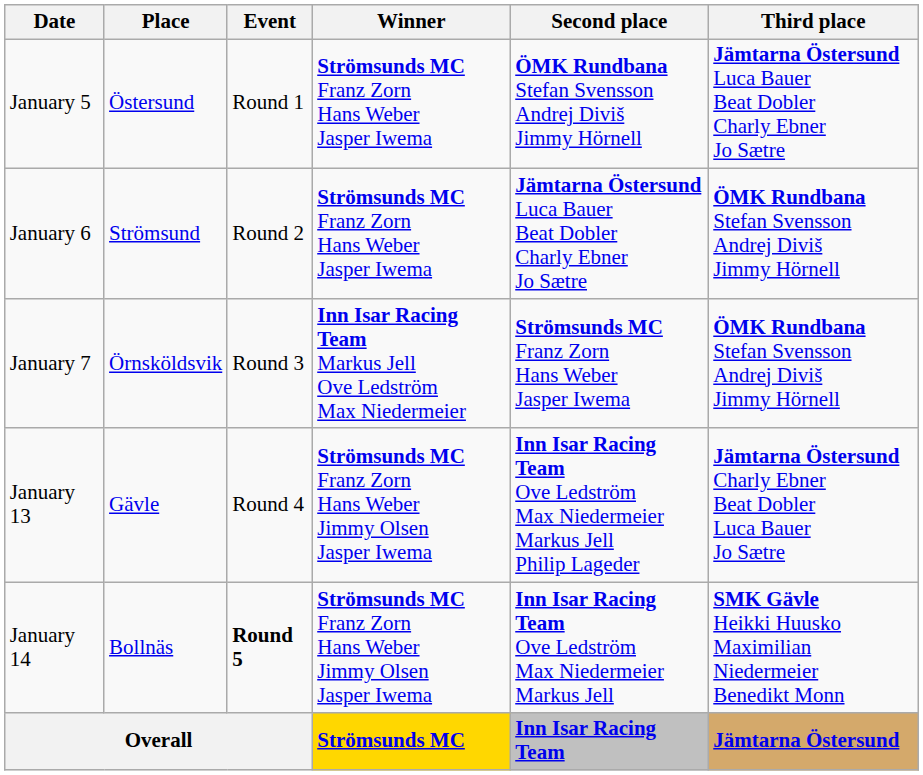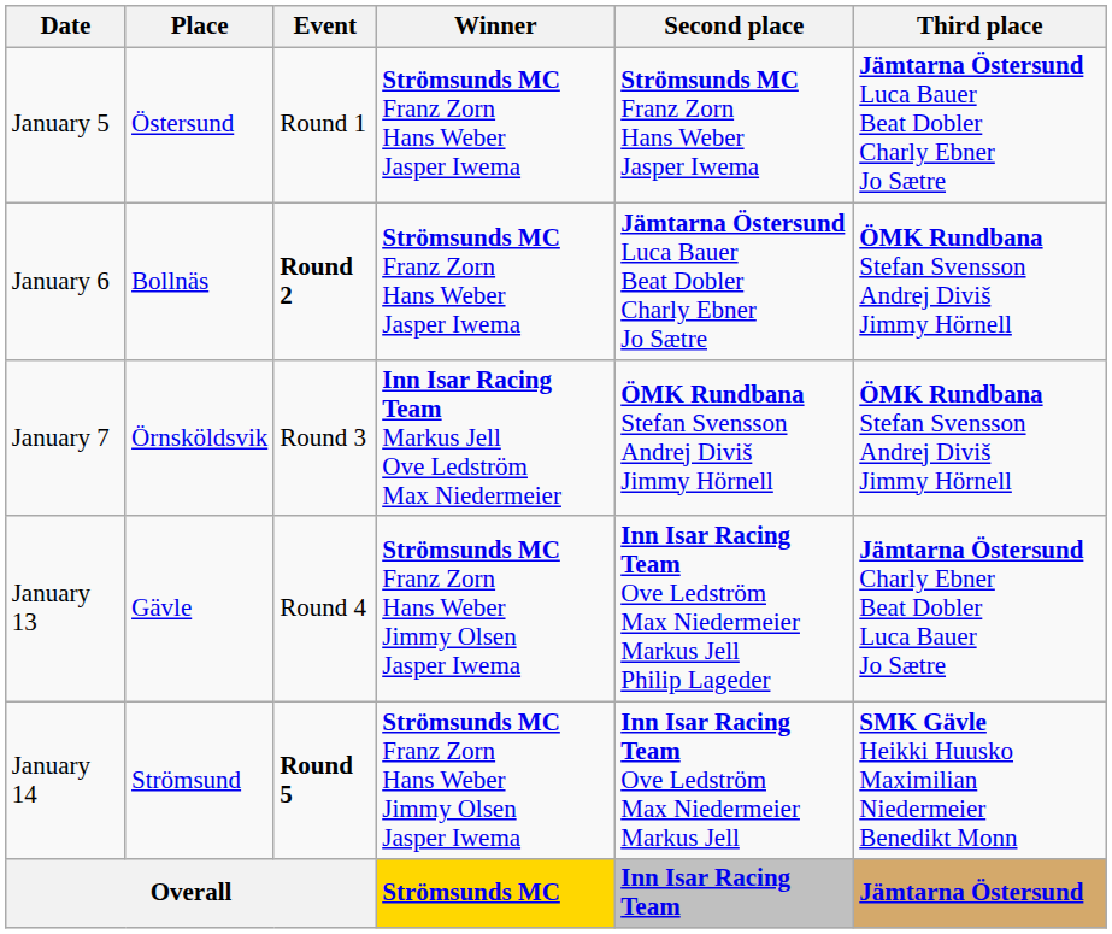January 5 | Second place: ÖMK Rundbana Stefan Svensson Andrej Diviš Jimmy Hörnell -> Strömsunds MC Franz Zorn Hans Weber Jasper Iwema
January 6 | Place: Strömsund -> Bollnäs
January 6 | Event: normal -> bold
January 7 | Second place: Strömsunds MC Franz Zorn Hans Weber Jasper Iwema -> ÖMK Rundbana Stefan Svensson Andrej Diviš Jimmy Hörnell
January 14 | Place: Bollnäs -> Strömsund
